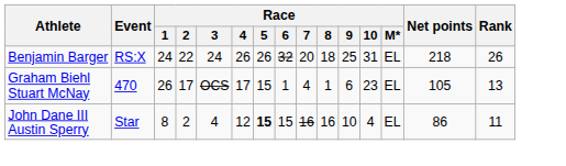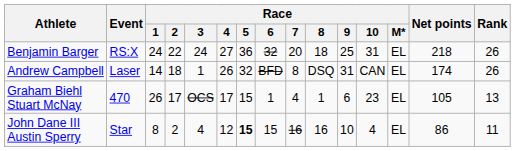Benjamin Barger | Race / 4: 26 -> 27
Benjamin Barger | Race / 5: 26 -> 36
+ row: Andrew Campbell | Laser | 14 | 18 | 1 | 26 | 32 | BFD | 8 | DSQ | 31 | CAN | EL | 174 | 26
